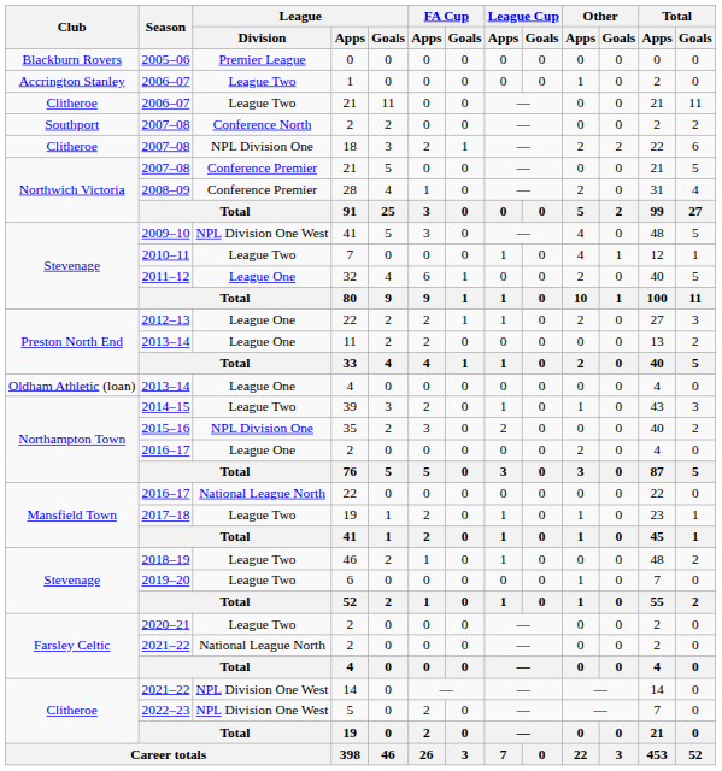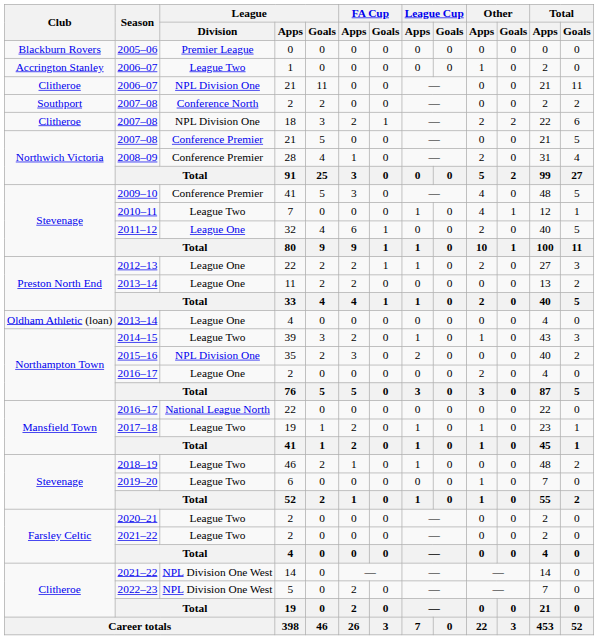2006–07 / 21 | League / Division: League Two -> NPL Division One
2009–10 / 41 | League / Division: NPL Division One West -> Conference Premier
2021–22 / 2 | League / Division: National League North -> League Two
